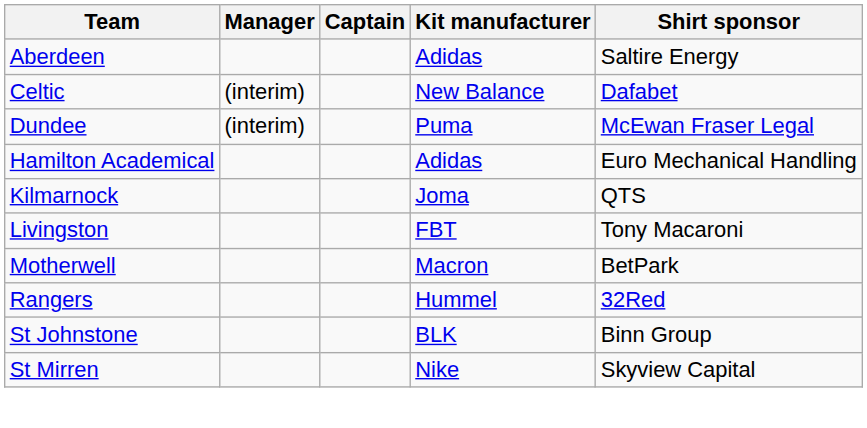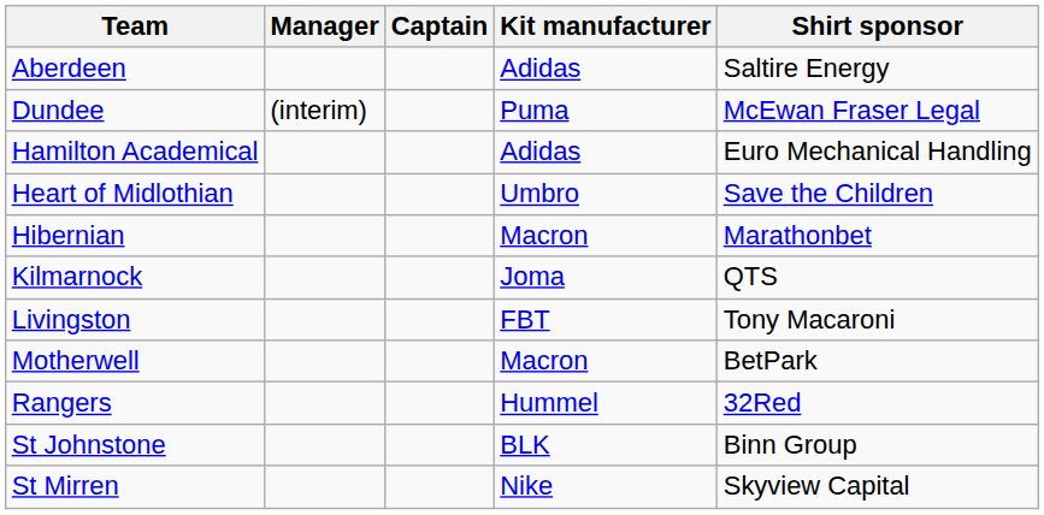- row: Celtic | (interim) | New Balance | Dafabet
+ row: Heart of Midlothian | Umbro | Save the Children
+ row: Hibernian | Macron | Marathonbet
